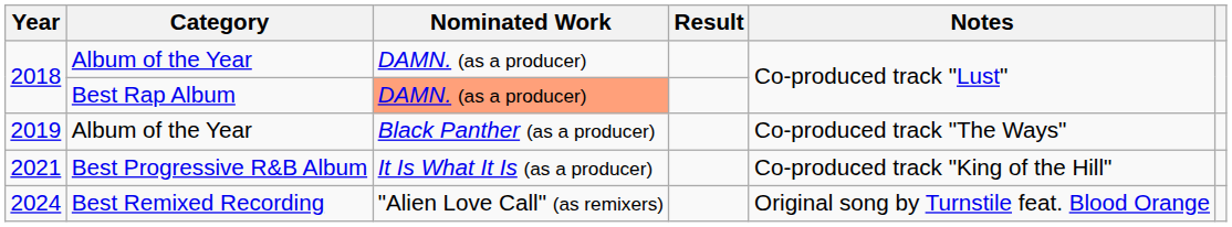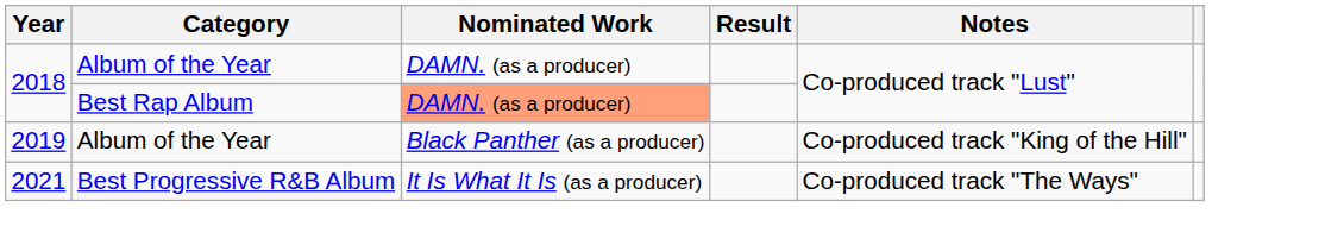2019 | Notes: Co-produced track "The Ways" -> Co-produced track "King of the Hill"
2021 | Notes: Co-produced track "King of the Hill" -> Co-produced track "The Ways"
- row: 2024 | Best Remixed Recording | "Alien Love Call" (as remixers) | Original song by Turnstile feat. Blood Orange
